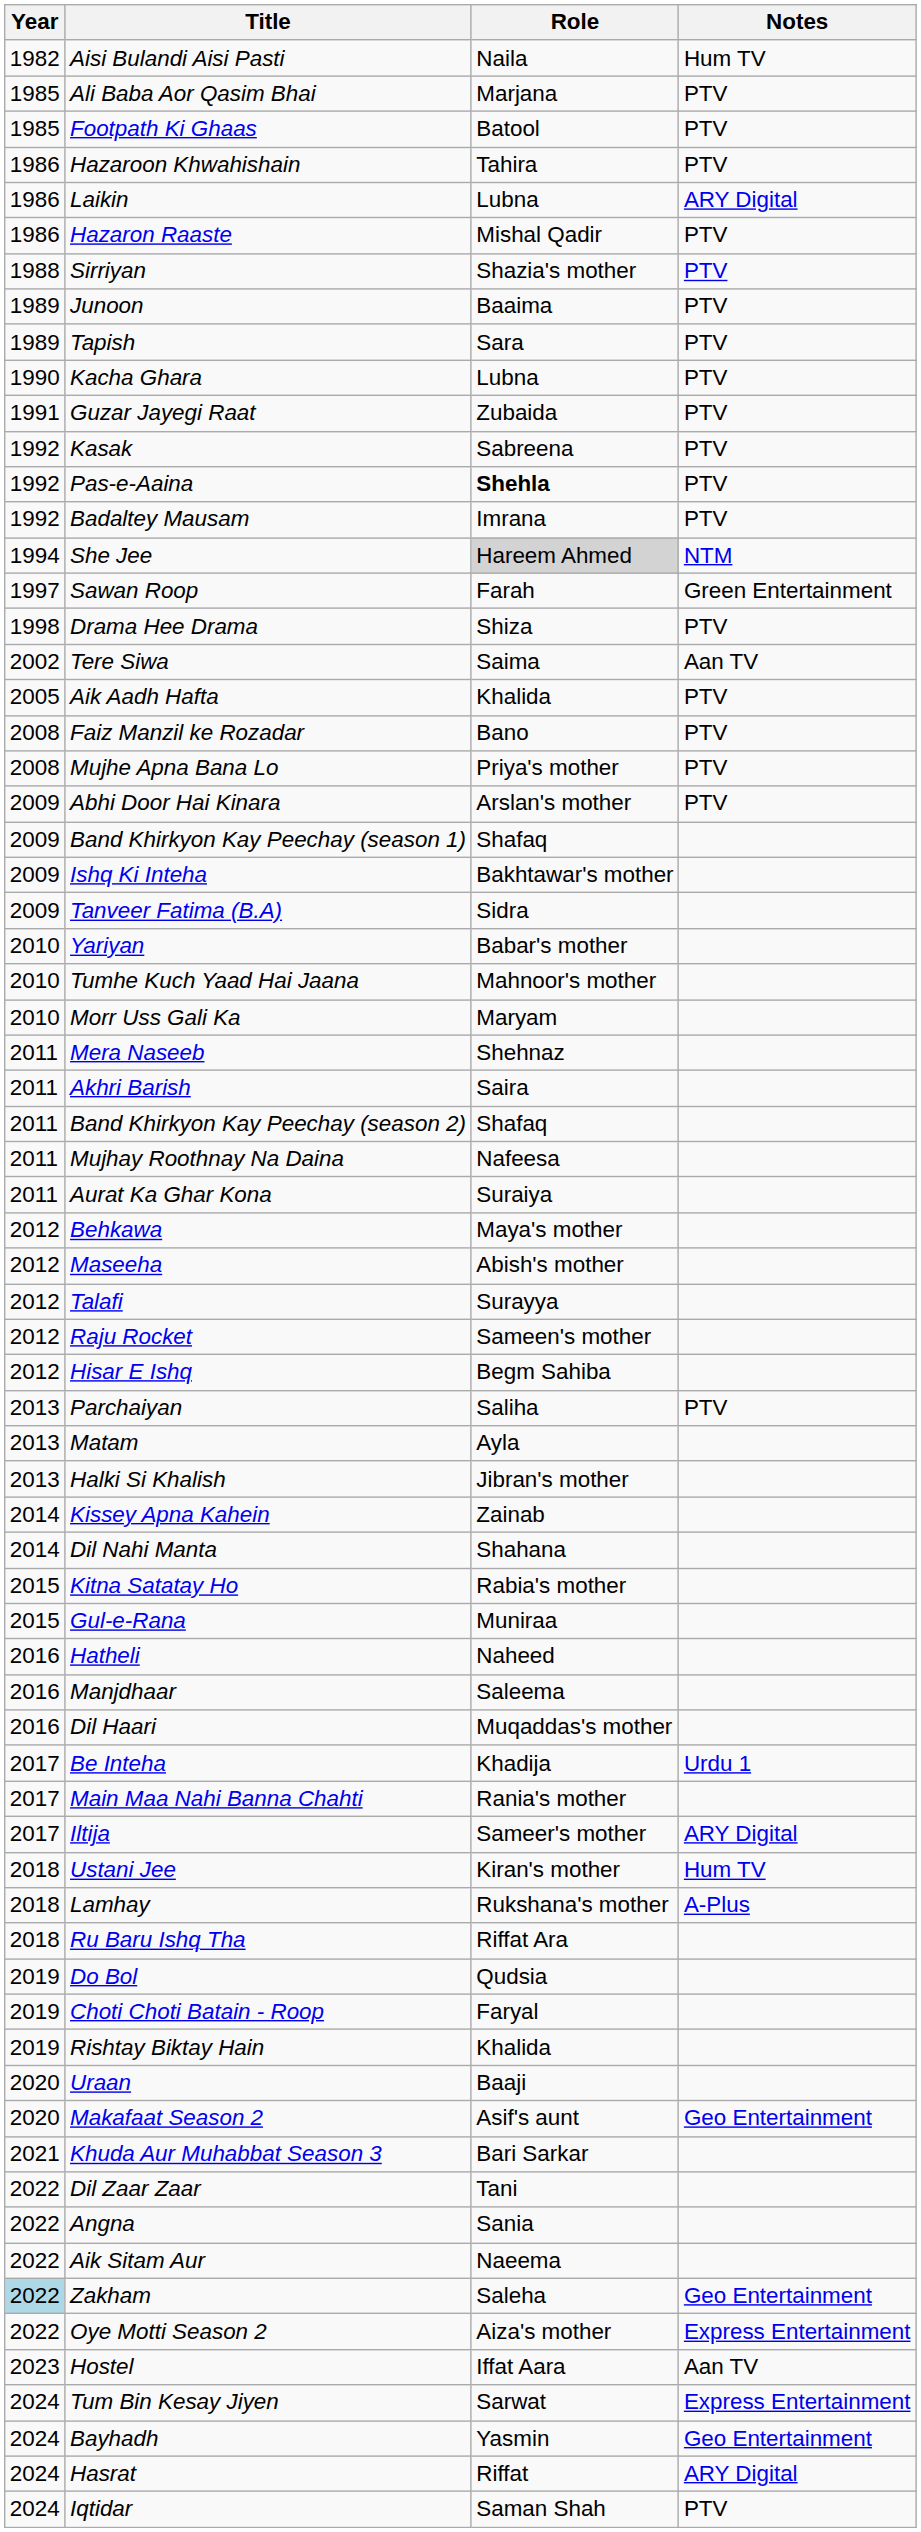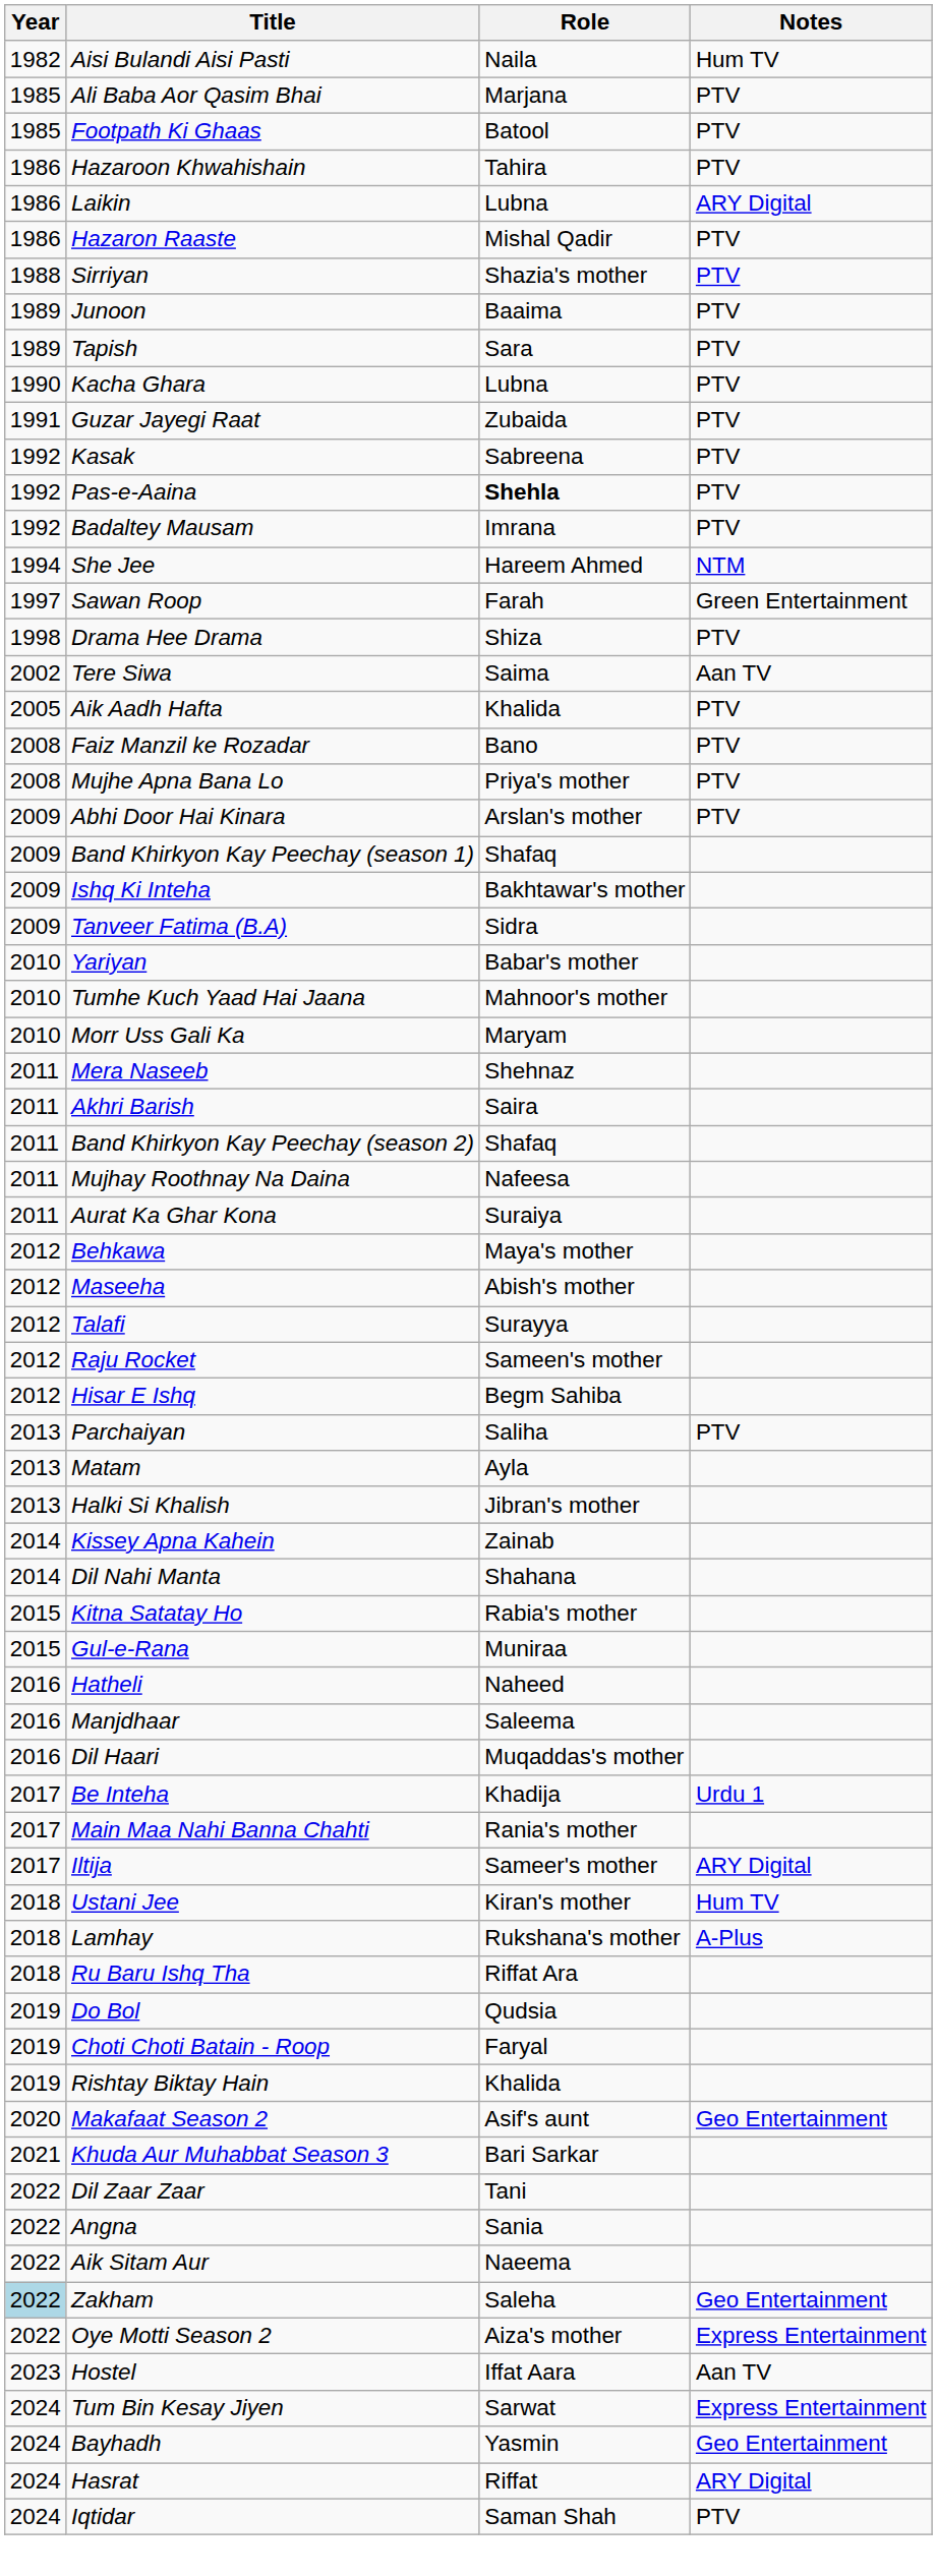She Jee | Role: lightgrey background -> no background
- row: 2020 | Uraan | Baaji
